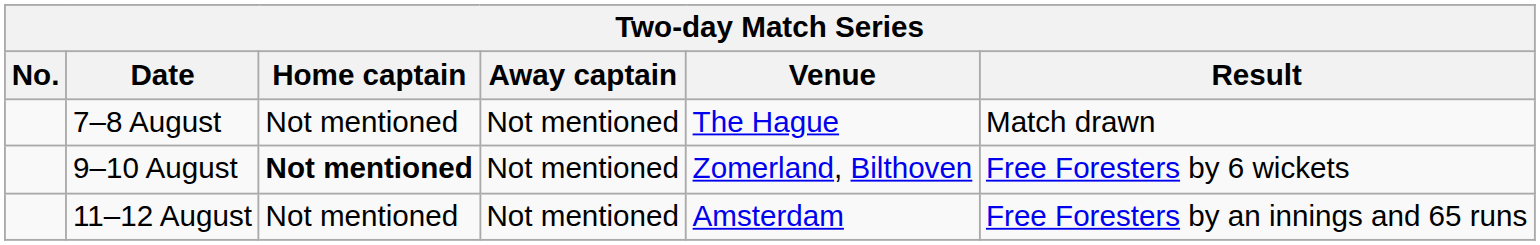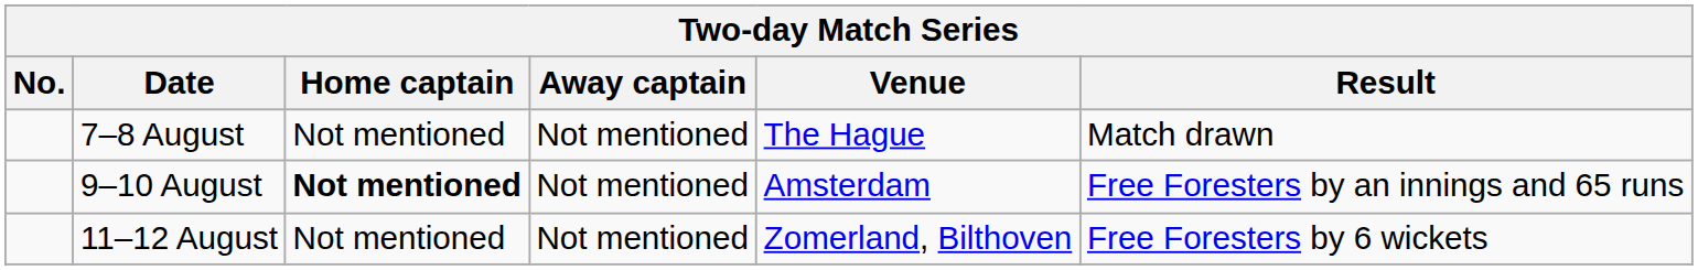9–10 August | Venue: Zomerland, Bilthoven -> Amsterdam
9–10 August | Result: Free Foresters by 6 wickets -> Free Foresters by an innings and 65 runs
11–12 August | Venue: Amsterdam -> Zomerland, Bilthoven
11–12 August | Result: Free Foresters by an innings and 65 runs -> Free Foresters by 6 wickets
